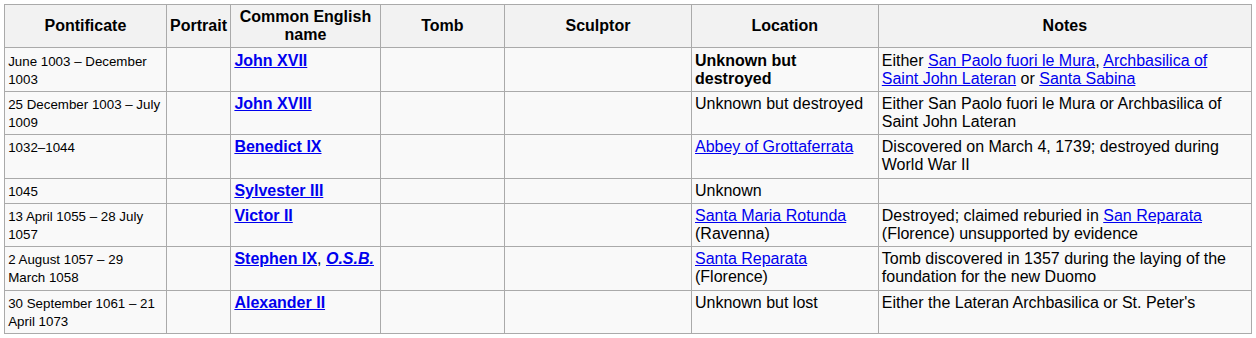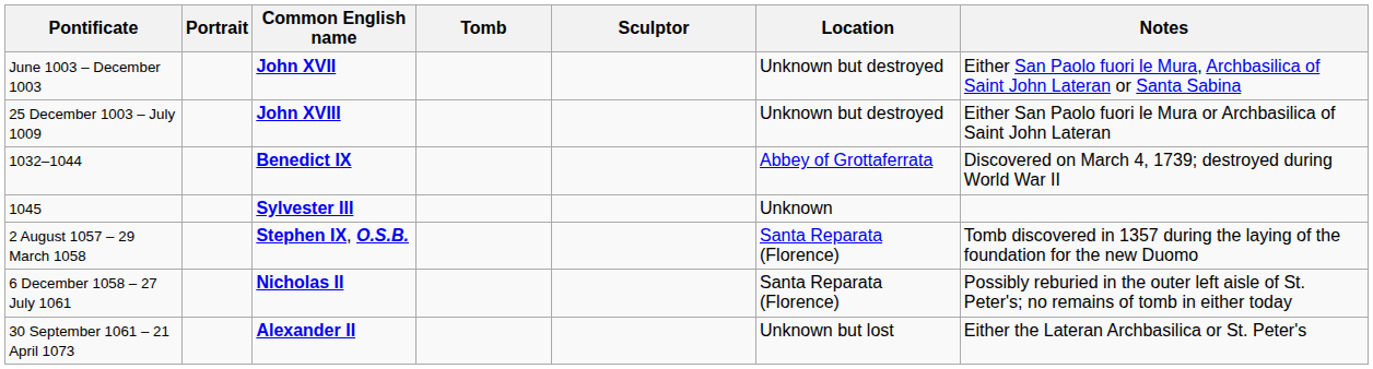June 1003 – December 1003 | Location: bold -> normal
- row: 13 April 1055 – 28 July 1057 | Victor II | Santa Maria Rotunda (Ravenna) | Destroyed; claimed reburied in San Reparata (Florence) unsupported by evidence
+ row: 6 December 1058 – 27 July 1061 | Nicholas II | Santa Reparata (Florence) | Possibly reburied in the outer left aisle of St. Peter's; no remains of tomb in either today
